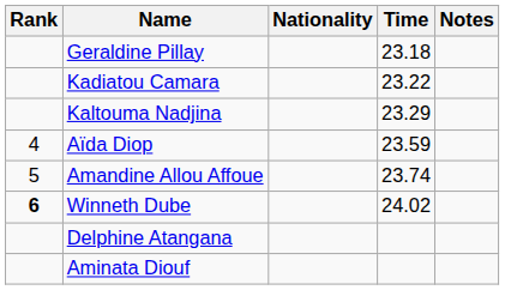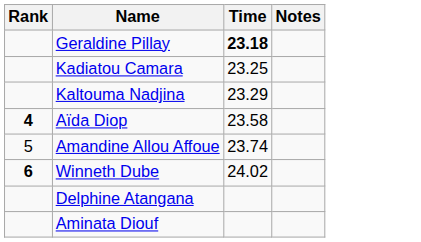- column: Nationality
Geraldine Pillay | Time: normal -> bold
Kadiatou Camara | Time: 23.22 -> 23.25
Aïda Diop | Rank: normal -> bold
Aïda Diop | Time: 23.59 -> 23.58
